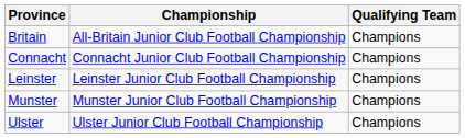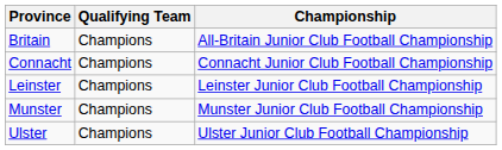columns swapped: Championship <-> Qualifying Team
